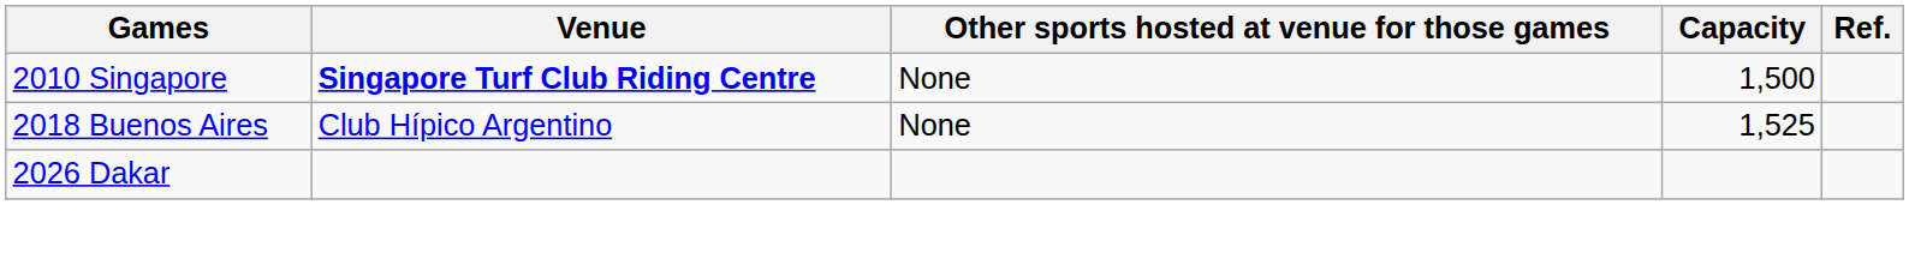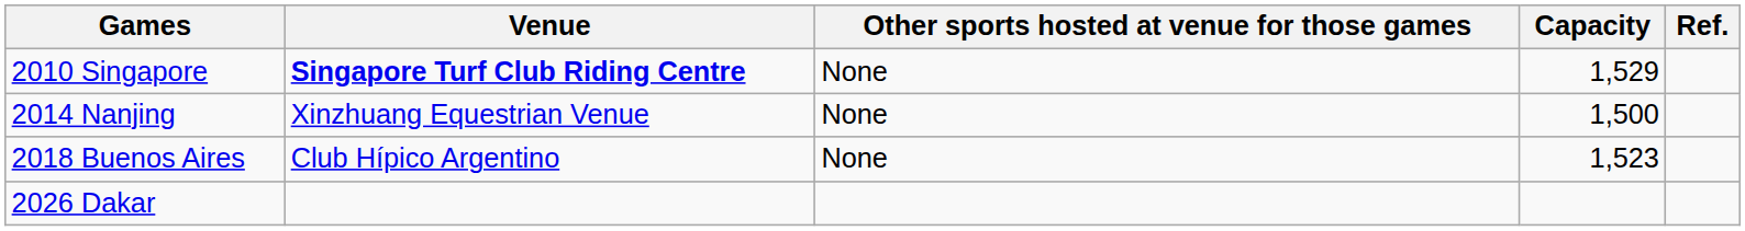2010 Singapore | Capacity: 1,500 -> 1,529
+ row: 2014 Nanjing | Xinzhuang Equestrian Venue | None | 1,500
2018 Buenos Aires | Capacity: 1,525 -> 1,523
